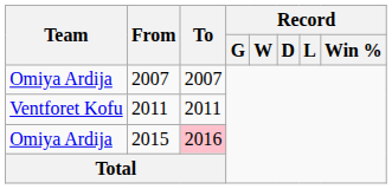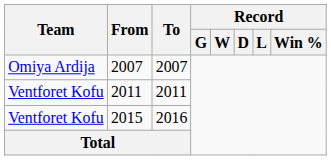2015 | Team: Omiya Ardija -> Ventforet Kofu
2015 | To: pink background -> no background
